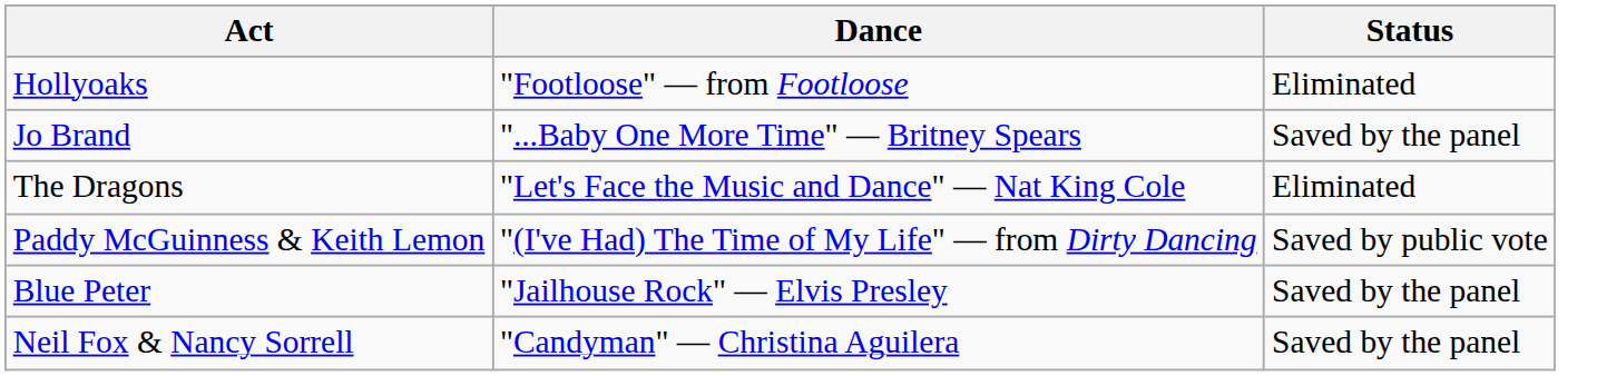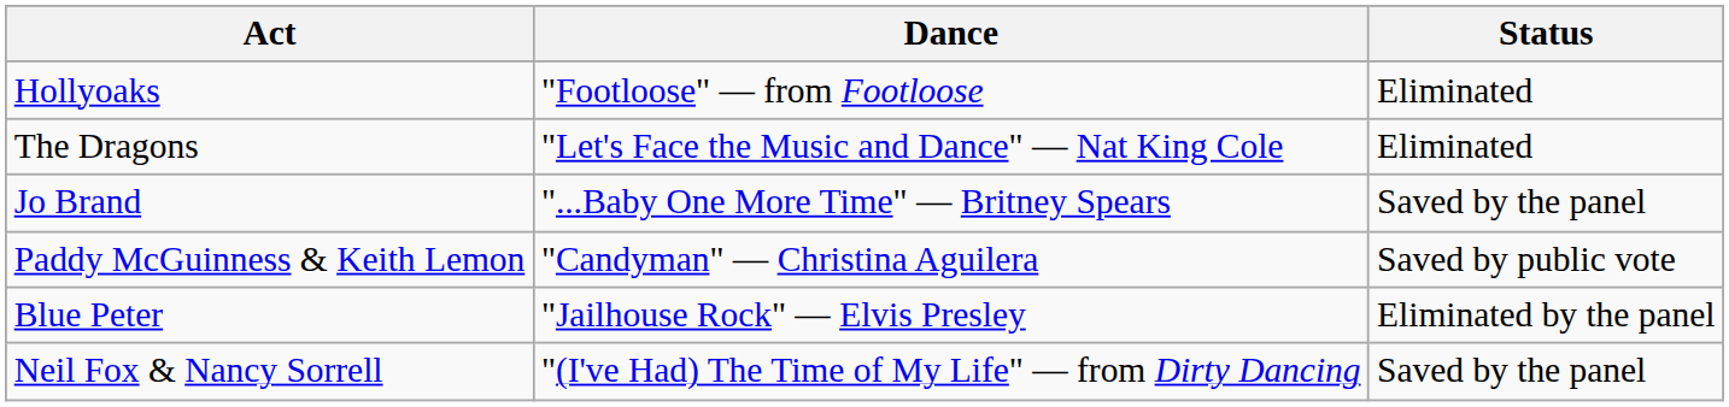rows swapped: Jo Brand <-> The Dragons
Paddy McGuinness & Keith Lemon | Dance: "(I've Had) The Time of My Life" — from Dirty Dancing -> "Candyman" — Christina Aguilera
Blue Peter | Status: Saved by the panel -> Eliminated by the panel
Neil Fox & Nancy Sorrell | Dance: "Candyman" — Christina Aguilera -> "(I've Had) The Time of My Life" — from Dirty Dancing
